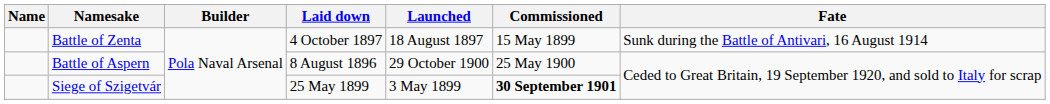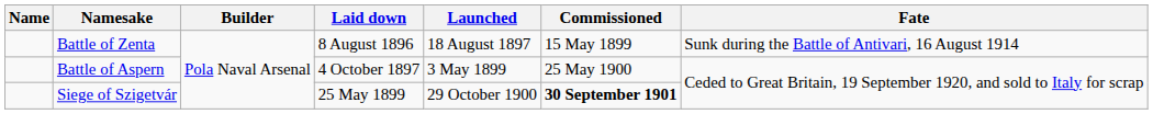Battle of Zenta | Laid down: 4 October 1897 -> 8 August 1896
Battle of Aspern | Laid down: 8 August 1896 -> 4 October 1897
Battle of Aspern | Launched: 29 October 1900 -> 3 May 1899
Siege of Szigetvár | Launched: 3 May 1899 -> 29 October 1900
